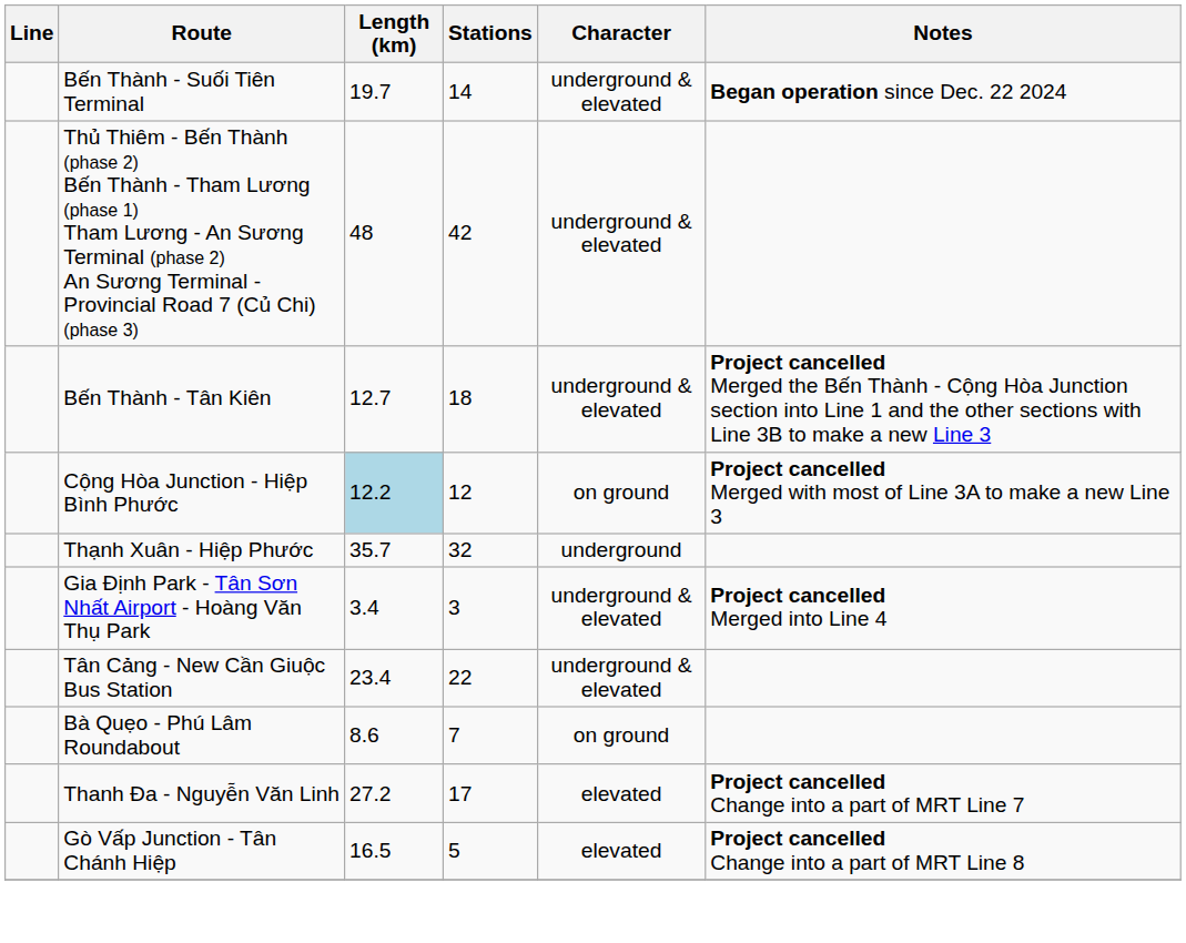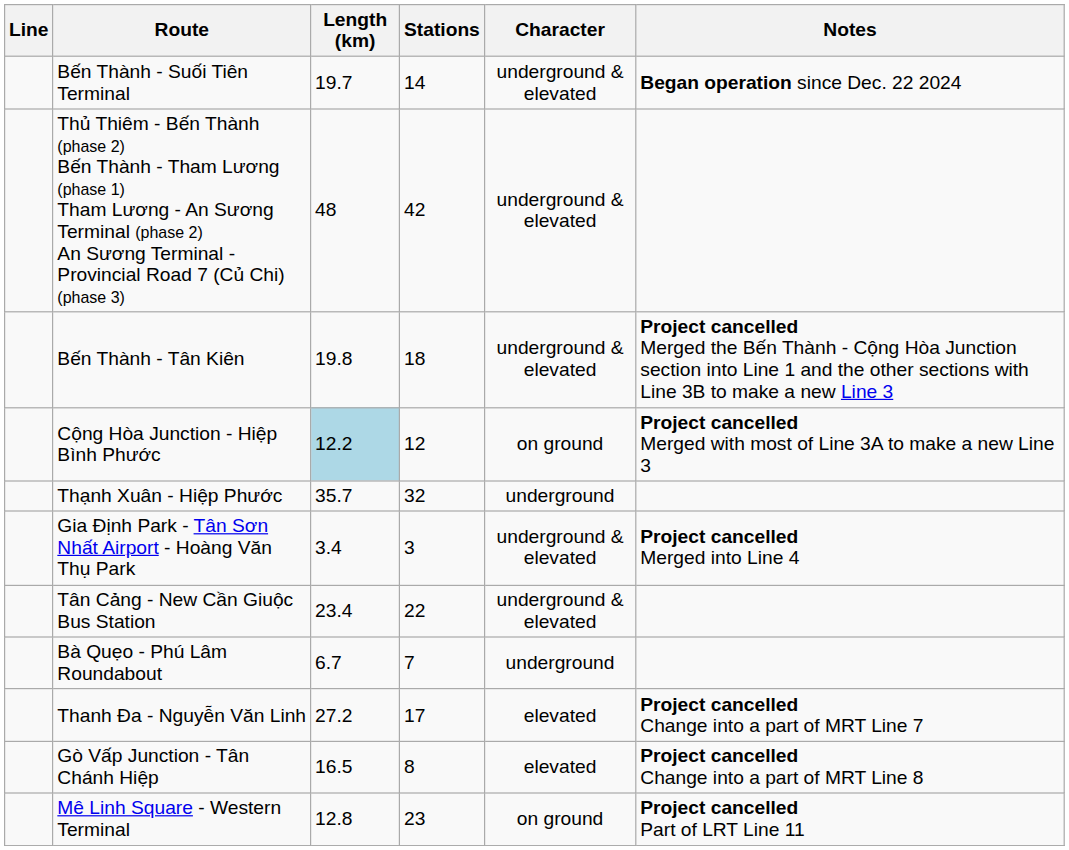Bến Thành - Tân Kiên | Length (km): 12.7 -> 19.8
Bà Quẹo - Phú Lâm Roundabout | Length (km): 8.6 -> 6.7
Bà Quẹo - Phú Lâm Roundabout | Character: on ground -> underground
Gò Vấp Junction - Tân Chánh Hiệp | Stations: 5 -> 8
+ row: Mê Linh Square - Western Terminal | 12.8 | 23 | on ground | Project cancelled Part of LRT Line 11
